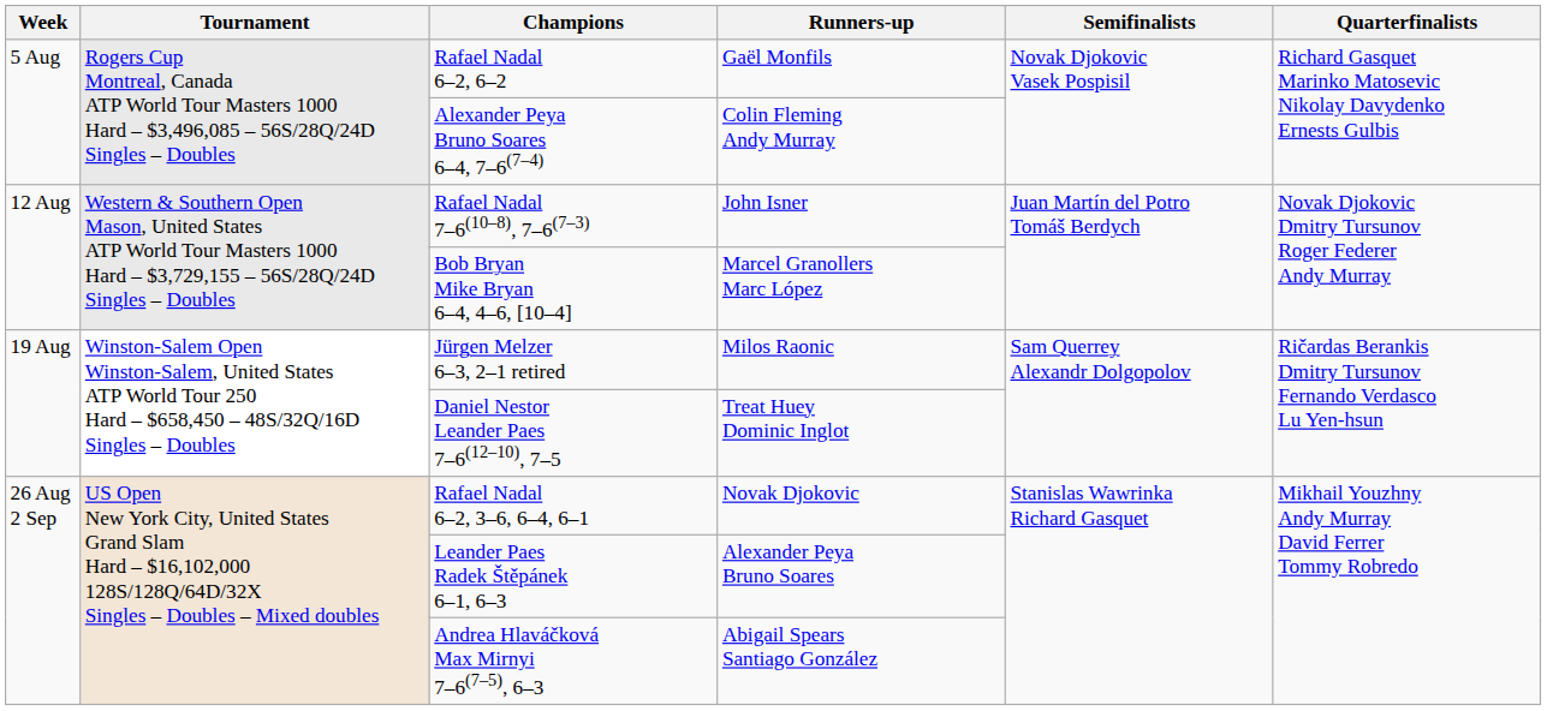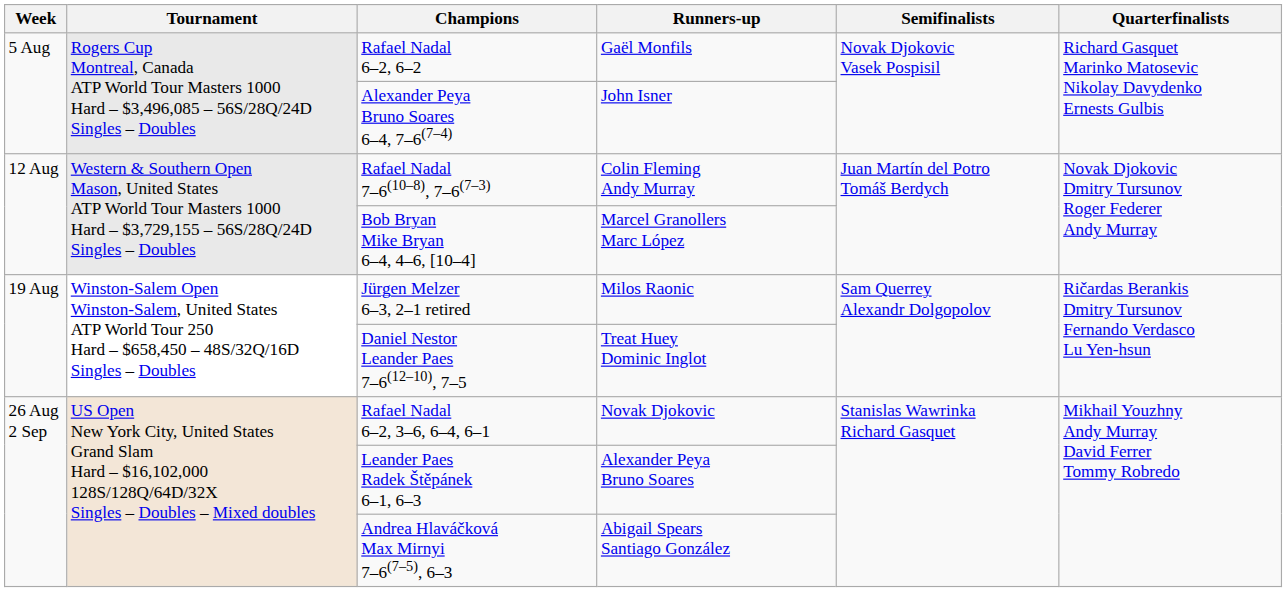Alexander Peya Bruno Soares 6–4, 7–6(7–4) | Runners-up: Colin Fleming Andy Murray -> John Isner
Rafael Nadal 7–6(10–8), 7–6(7–3) | Runners-up: John Isner -> Colin Fleming Andy Murray
